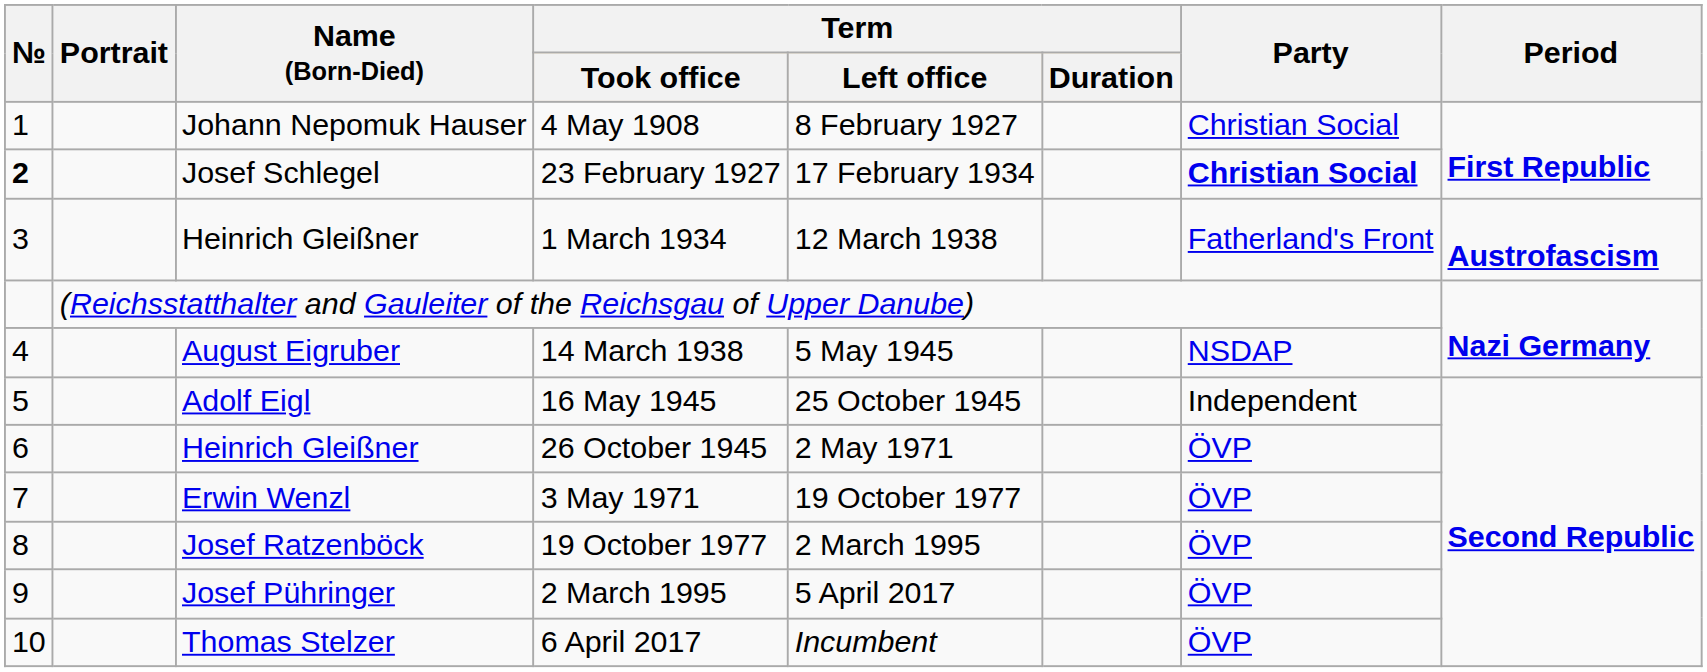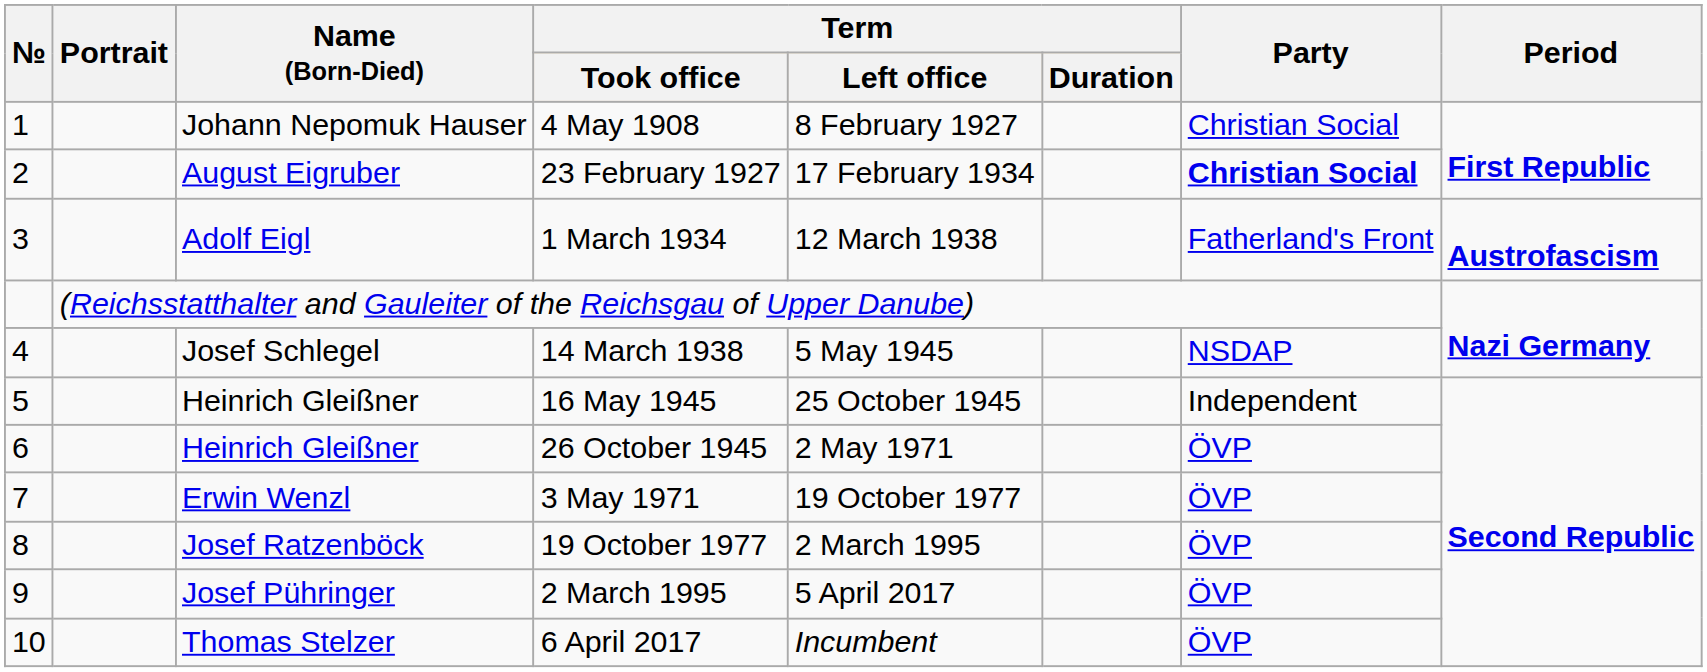23 February 1927 | №: bold -> normal
23 February 1927 | Name (Born-Died): Josef Schlegel -> August Eigruber
1 March 1934 | Name (Born-Died): Heinrich Gleißner -> Adolf Eigl
14 March 1938 | Name (Born-Died): August Eigruber -> Josef Schlegel
16 May 1945 | Name (Born-Died): Adolf Eigl -> Heinrich Gleißner
